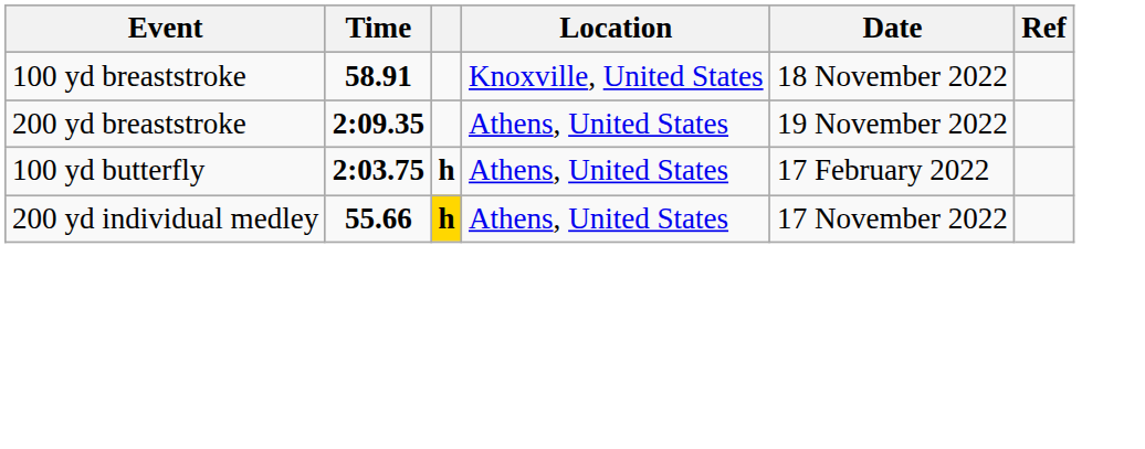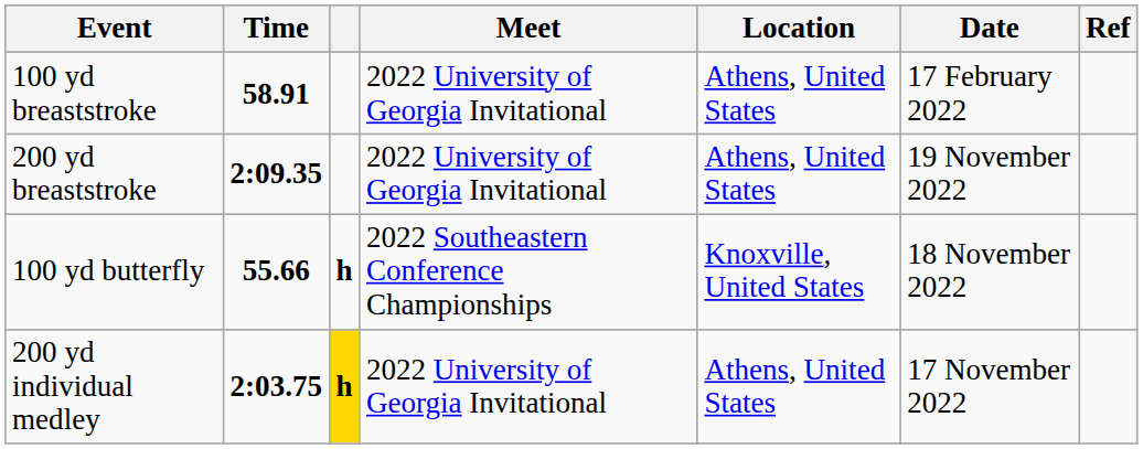+ column: Meet | 2022 University of Georgia Invitational | 2022 University of Georgia Invitational | 2022 Southeastern Conference Championships | 2022 University of Georgia Invitational
100 yd breaststroke | Location: Knoxville, United States -> Athens, United States
100 yd breaststroke | Date: 18 November 2022 -> 17 February 2022
100 yd butterfly | Time: 2:03.75 -> 55.66
100 yd butterfly | Location: Athens, United States -> Knoxville, United States
100 yd butterfly | Date: 17 February 2022 -> 18 November 2022
200 yd individual medley | Time: 55.66 -> 2:03.75
